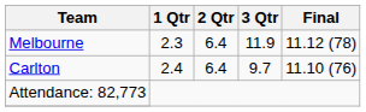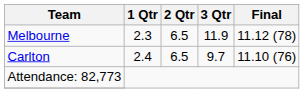Melbourne | 2 Qtr: 6.4 -> 6.5
Carlton | 2 Qtr: 6.4 -> 6.5
